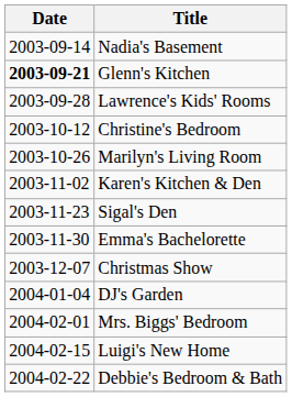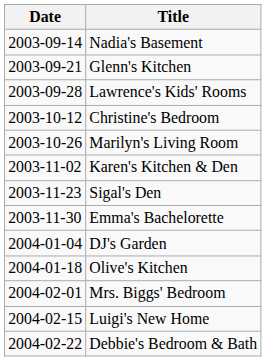Glenn's Kitchen | Date: bold -> normal
- row: 2003-12-07 | Christmas Show
+ row: 2004-01-18 | Olive's Kitchen
